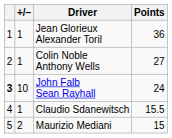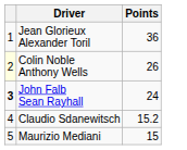- column: +/– | 1 | 1 | 10 | 1 | 2
Colin Noble Anthony Wells | column 1: no background -> lightyellow background
Colin Noble Anthony Wells | Points: 27 -> 26
Claudio Sdanewitsch | Points: 15.5 -> 15.2
